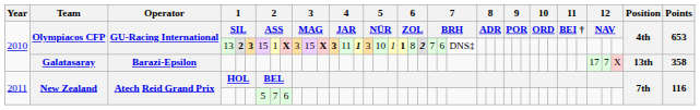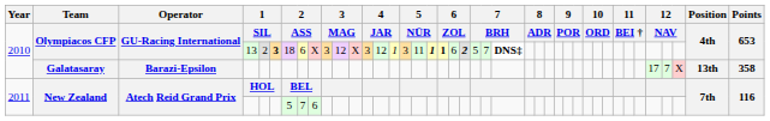13 | column 5: bold -> normal
13 | column 7: 15 -> 18
13 | column 8: 1 -> 6
13 | column 9: bold -> normal
13 | column 11: 15 -> 12
13 | column 12: bold -> normal
13 | column 13: bold -> normal
13 | column 14: 11 -> 12
13 | column 15: bold -> normal
13 | column 17: 10 -> 11
13 | column 18: normal -> bold
13 | column 20: 8 -> 6
13 | column 22: 7 -> 5
13 | column 23: 6 -> 7
13 | column 24: normal -> bold
